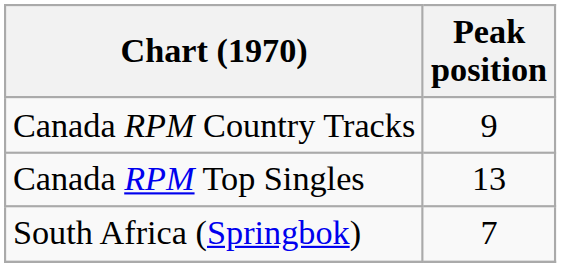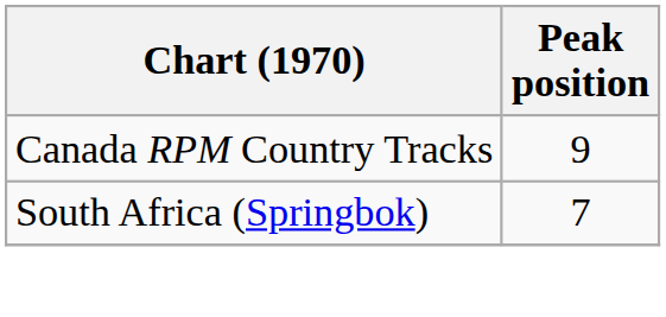- row: Canada RPM Top Singles | 13
